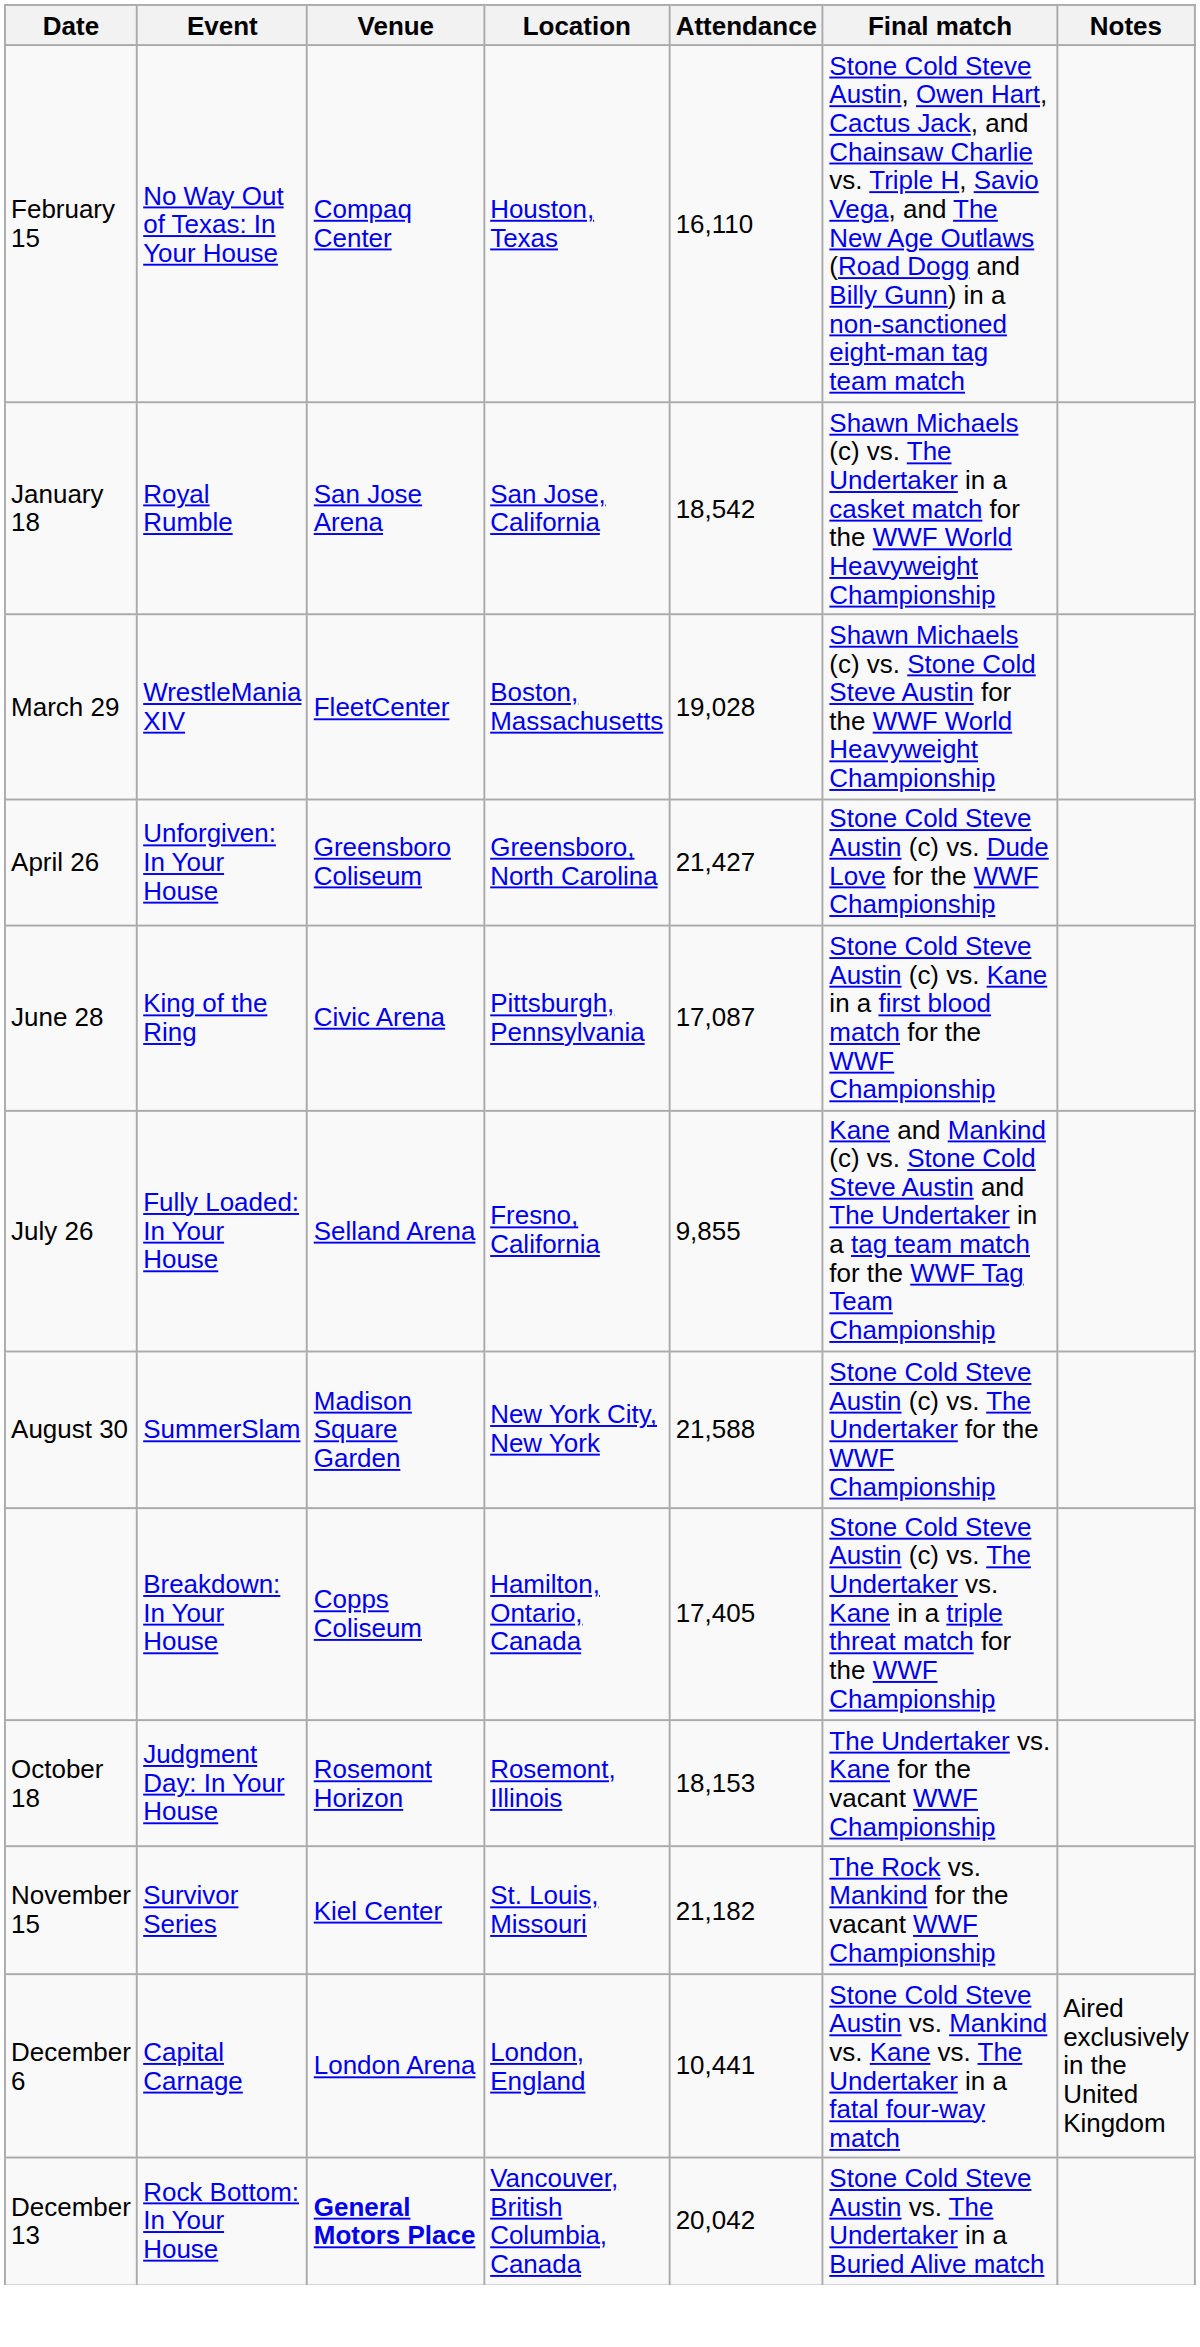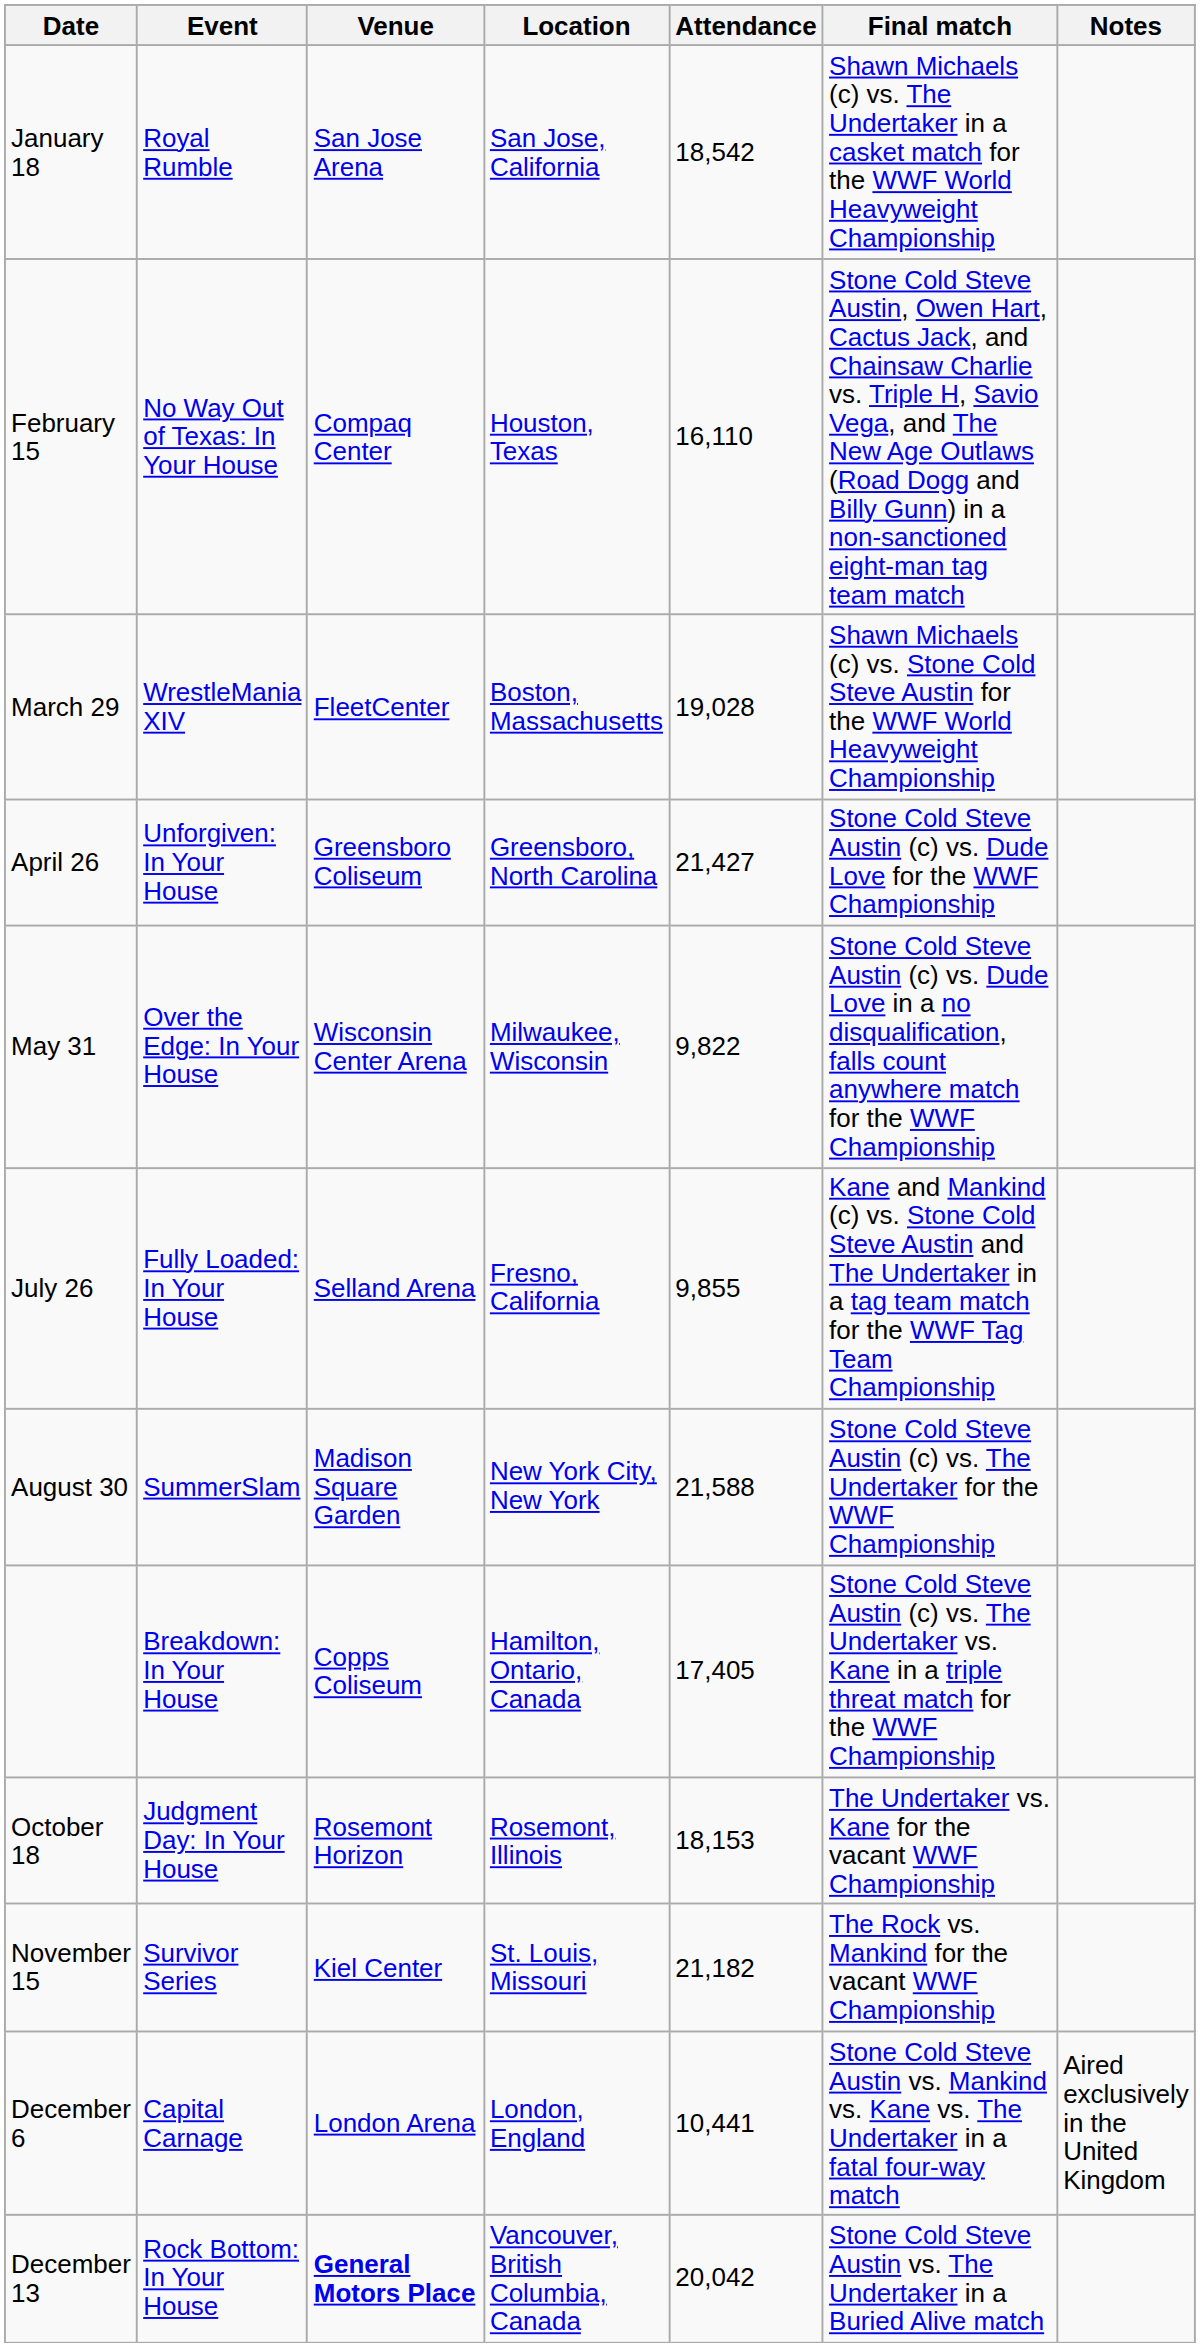rows swapped: January 18 <-> February 15
+ row: May 31 | Over the Edge: In Your House | Wisconsin Center Arena | Milwaukee, Wisconsin | 9,822 | Stone Cold Steve Austin (c) vs. Dude Love in a no disqualification, falls count anywhere match for the WWF Championship
- row: June 28 | King of the Ring | Civic Arena | Pittsburgh, Pennsylvania | 17,087 | Stone Cold Steve Austin (c) vs. Kane in a first blood match for the WWF Championship
